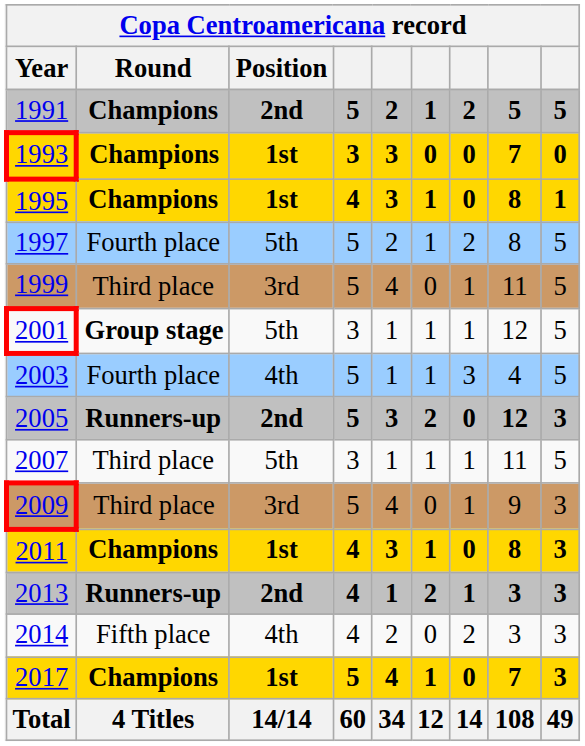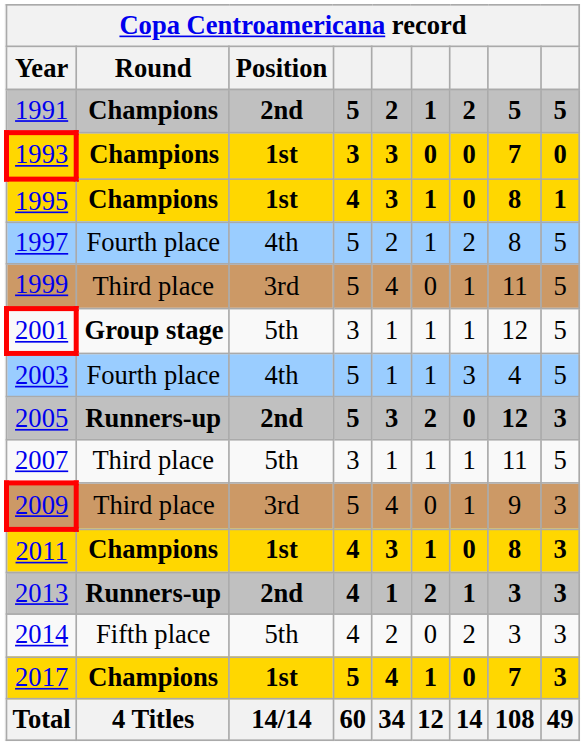1997 | Position: 5th -> 4th
2014 | Position: 4th -> 5th
